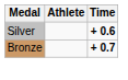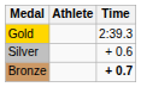+ row: Gold | 2:39.3
Silver | Time: bold -> normal
